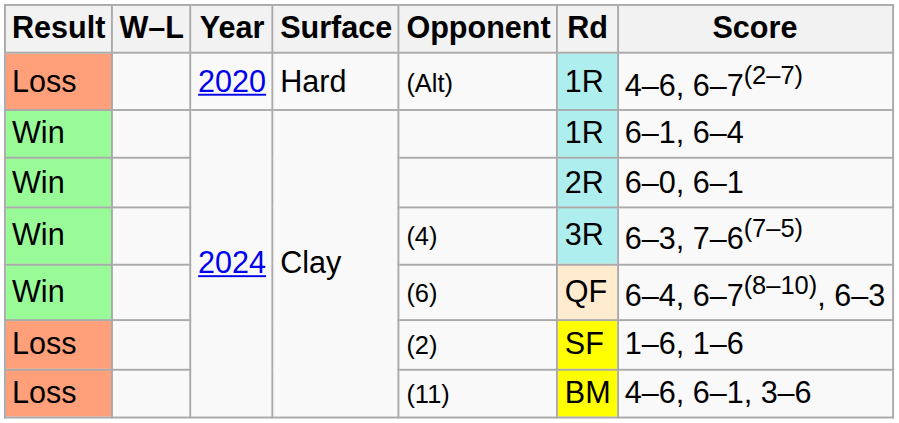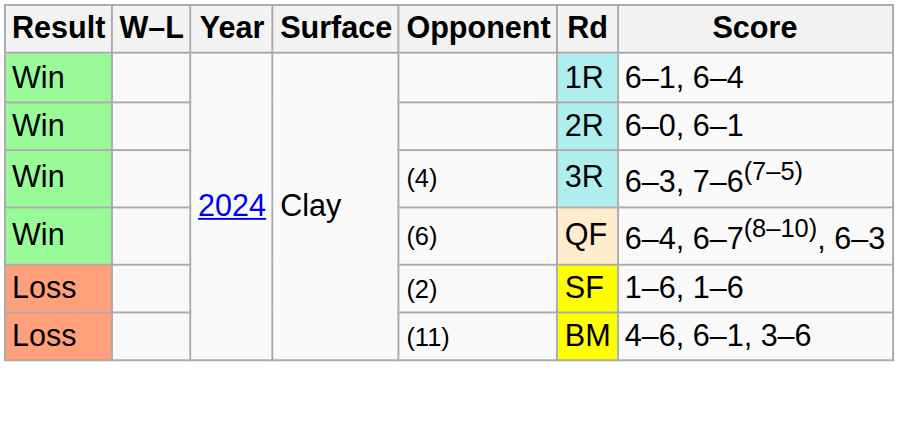- row: Loss | 2020 | Hard | (Alt) | 1R | 4–6, 6–7(2–7)
